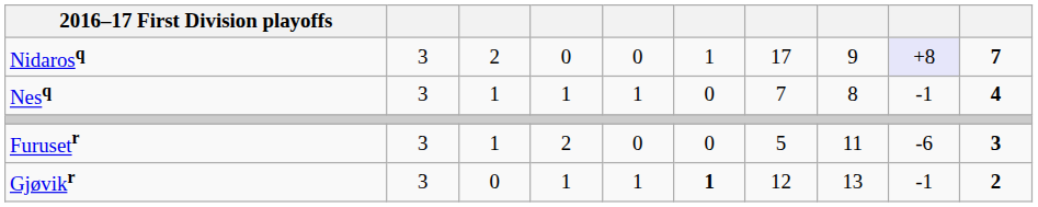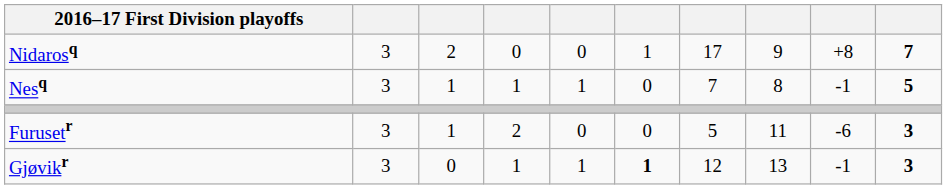Nidarosq | column 9: lavender background -> no background
Nesq | column 10: 4 -> 5
Gjøvikr | column 10: 2 -> 3
